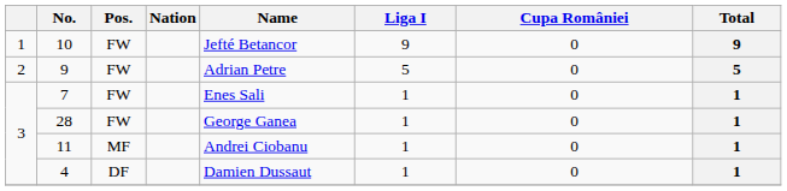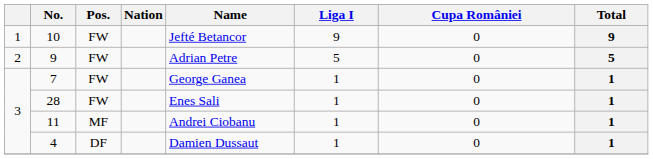7 | Name: Enes Sali -> George Ganea
28 | Name: George Ganea -> Enes Sali
